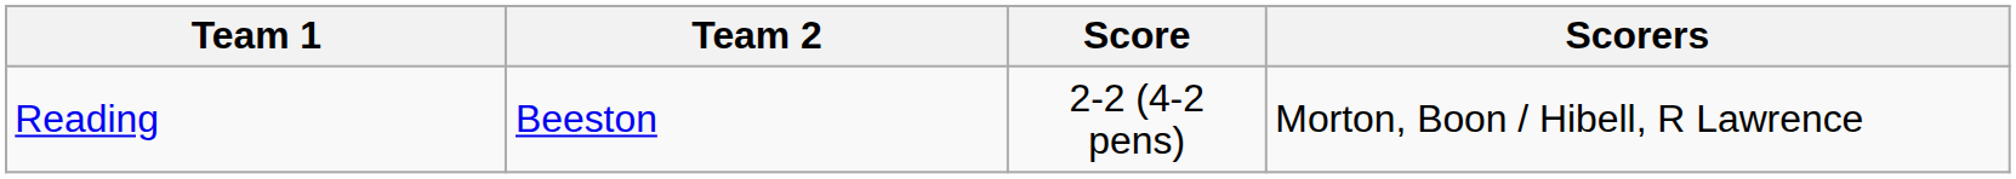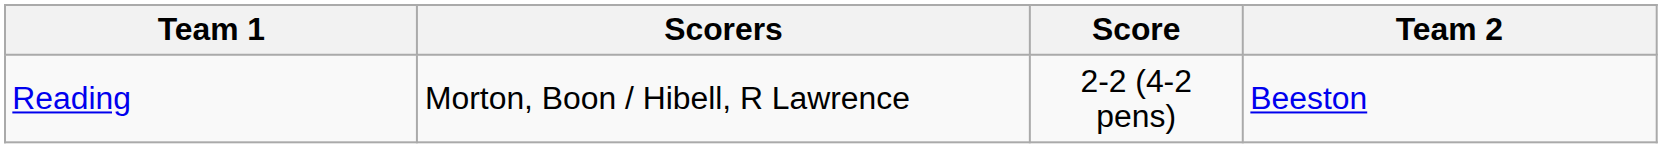columns swapped: Team 2 <-> Scorers
